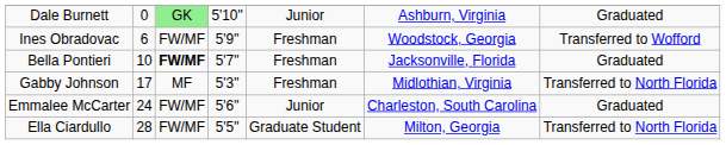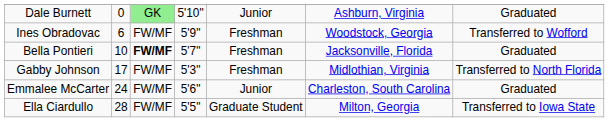Gabby Johnson | column 3: MF -> FW/MF
Ella Ciardullo | column 7: Transferred to North Florida -> Transferred to Iowa State
